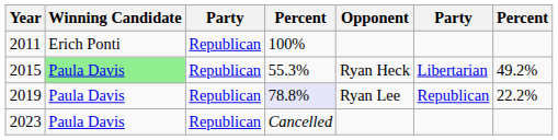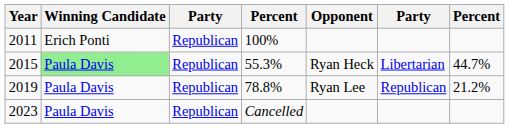2015 | column 7: 49.2% -> 44.7%
2019 | column 4: lavender background -> no background
2019 | column 7: 22.2% -> 21.2%
